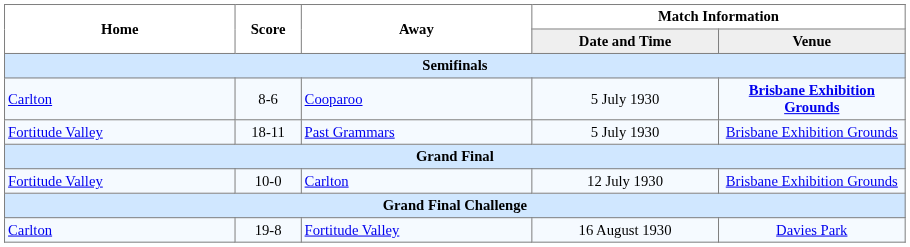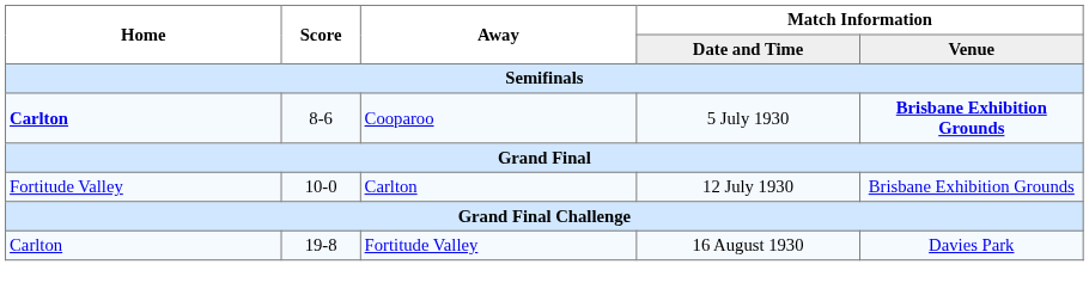Cooparoo | Home: normal -> bold
- row: Fortitude Valley | 18-11 | Past Grammars | 5 July 1930 | Brisbane Exhibition Grounds
